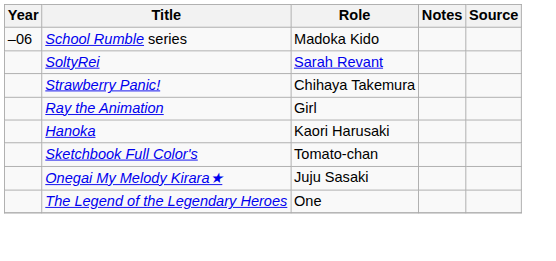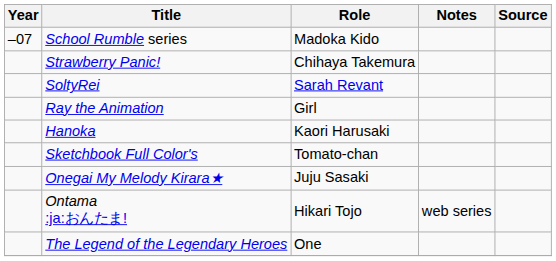School Rumble series | Year: –06 -> –07
rows swapped: SoltyRei <-> Strawberry Panic!
+ row: Ontama :ja:おんたま! | Hikari Tojo | web series
